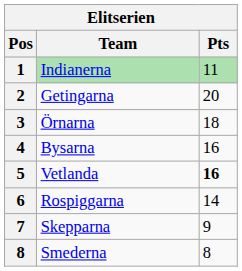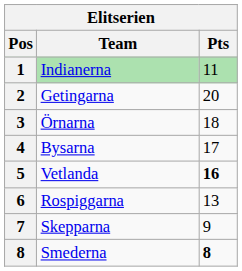Bysarna | Pts: 16 -> 17
Rospiggarna | Pts: 14 -> 13
Smederna | Pts: normal -> bold
